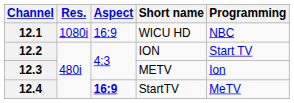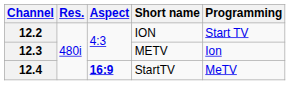- row: 12.1 | 1080i | 16:9 | WICU HD | NBC
